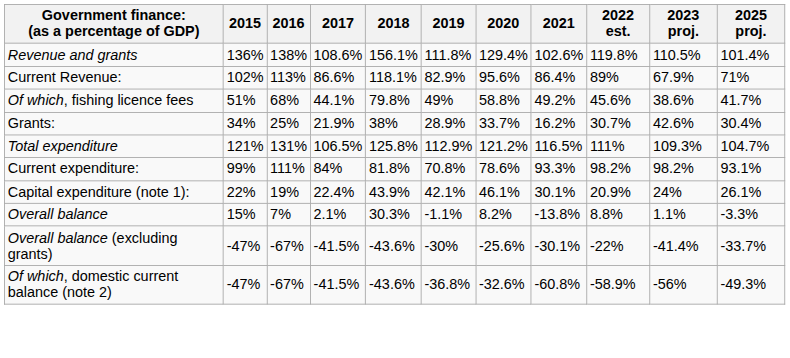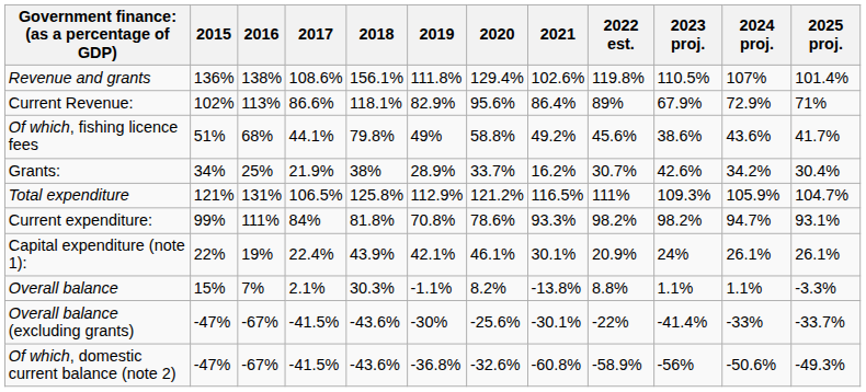+ column: 2024 proj. | 107% | 72.9% | 43.6% | 34.2% | 105.9% | 94.7% | 26.1% | 1.1% | -33% | -50.6%
